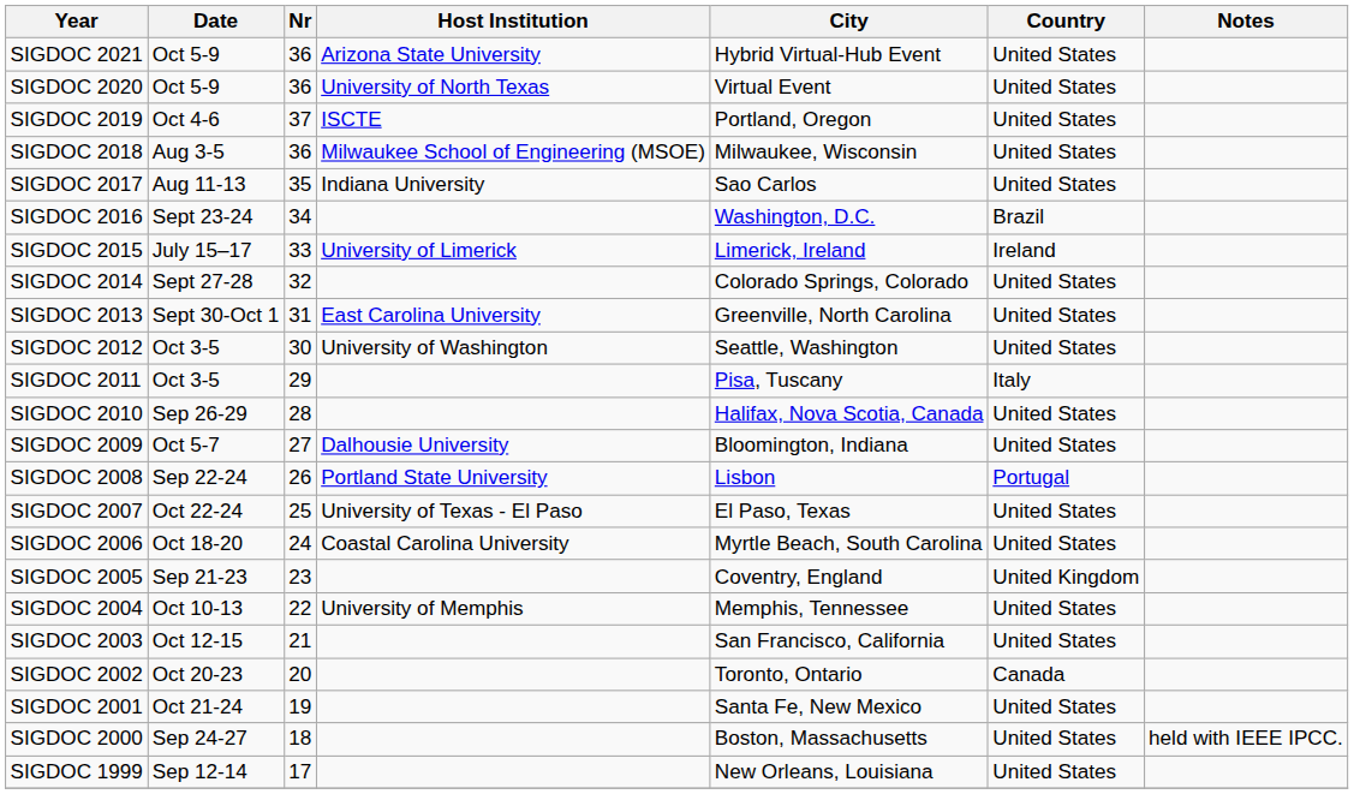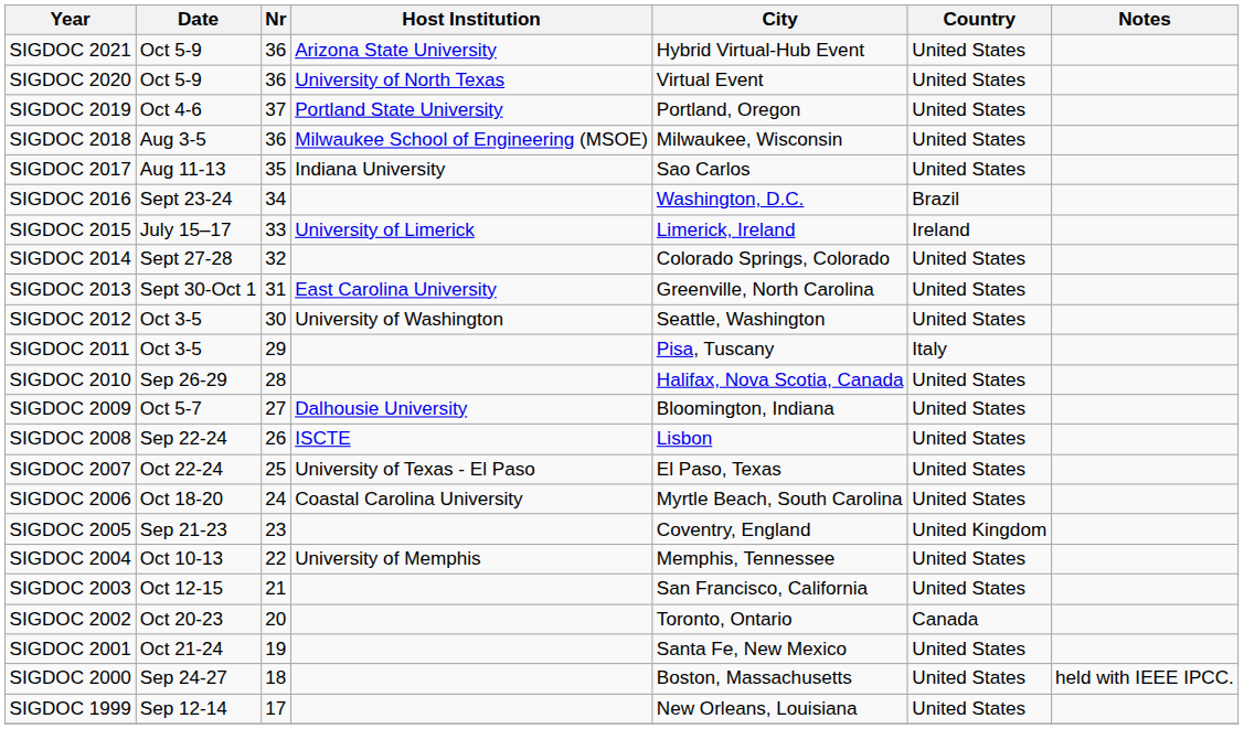SIGDOC 2019 | Host Institution: ISCTE -> Portland State University
SIGDOC 2008 | Host Institution: Portland State University -> ISCTE
SIGDOC 2008 | Country: Portugal -> United States
